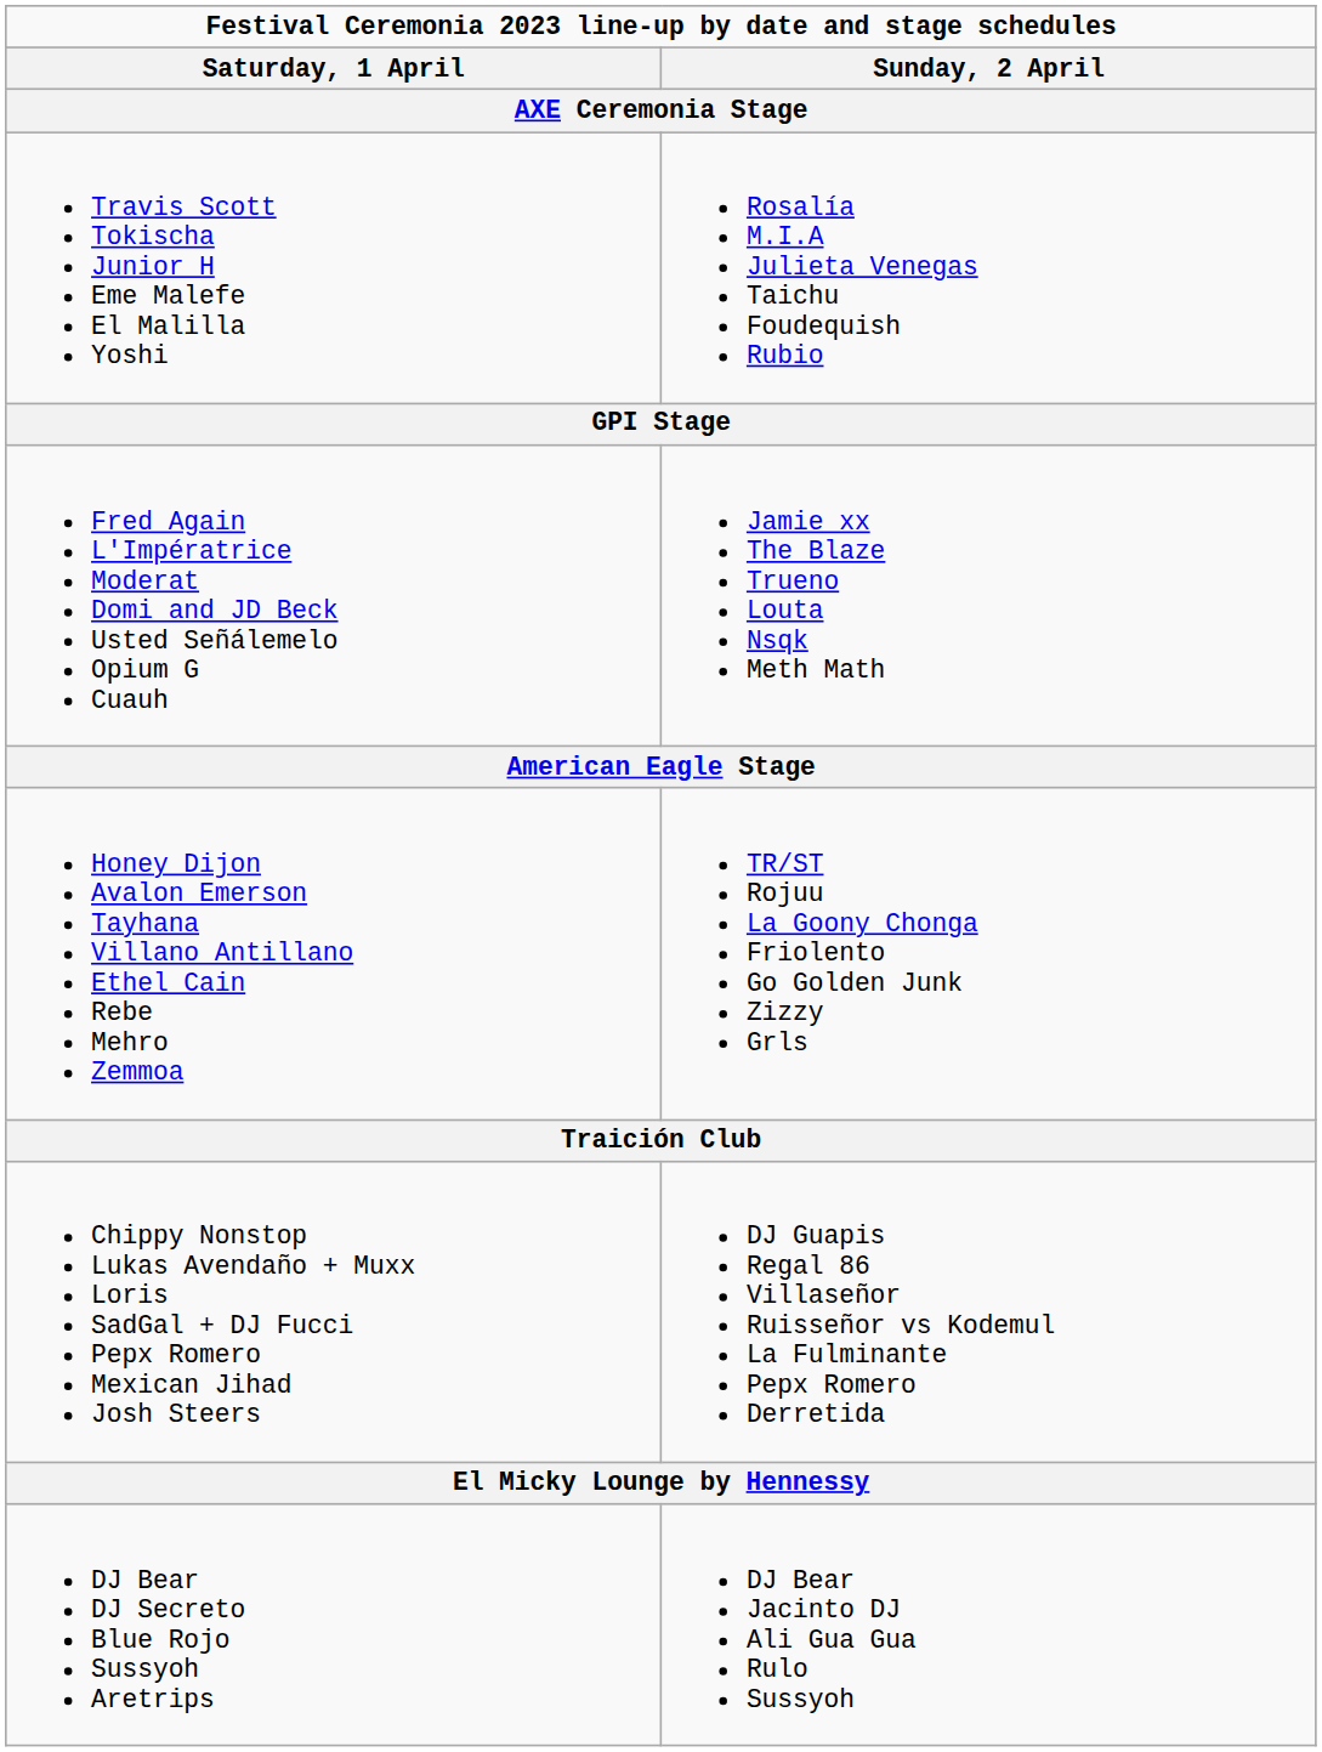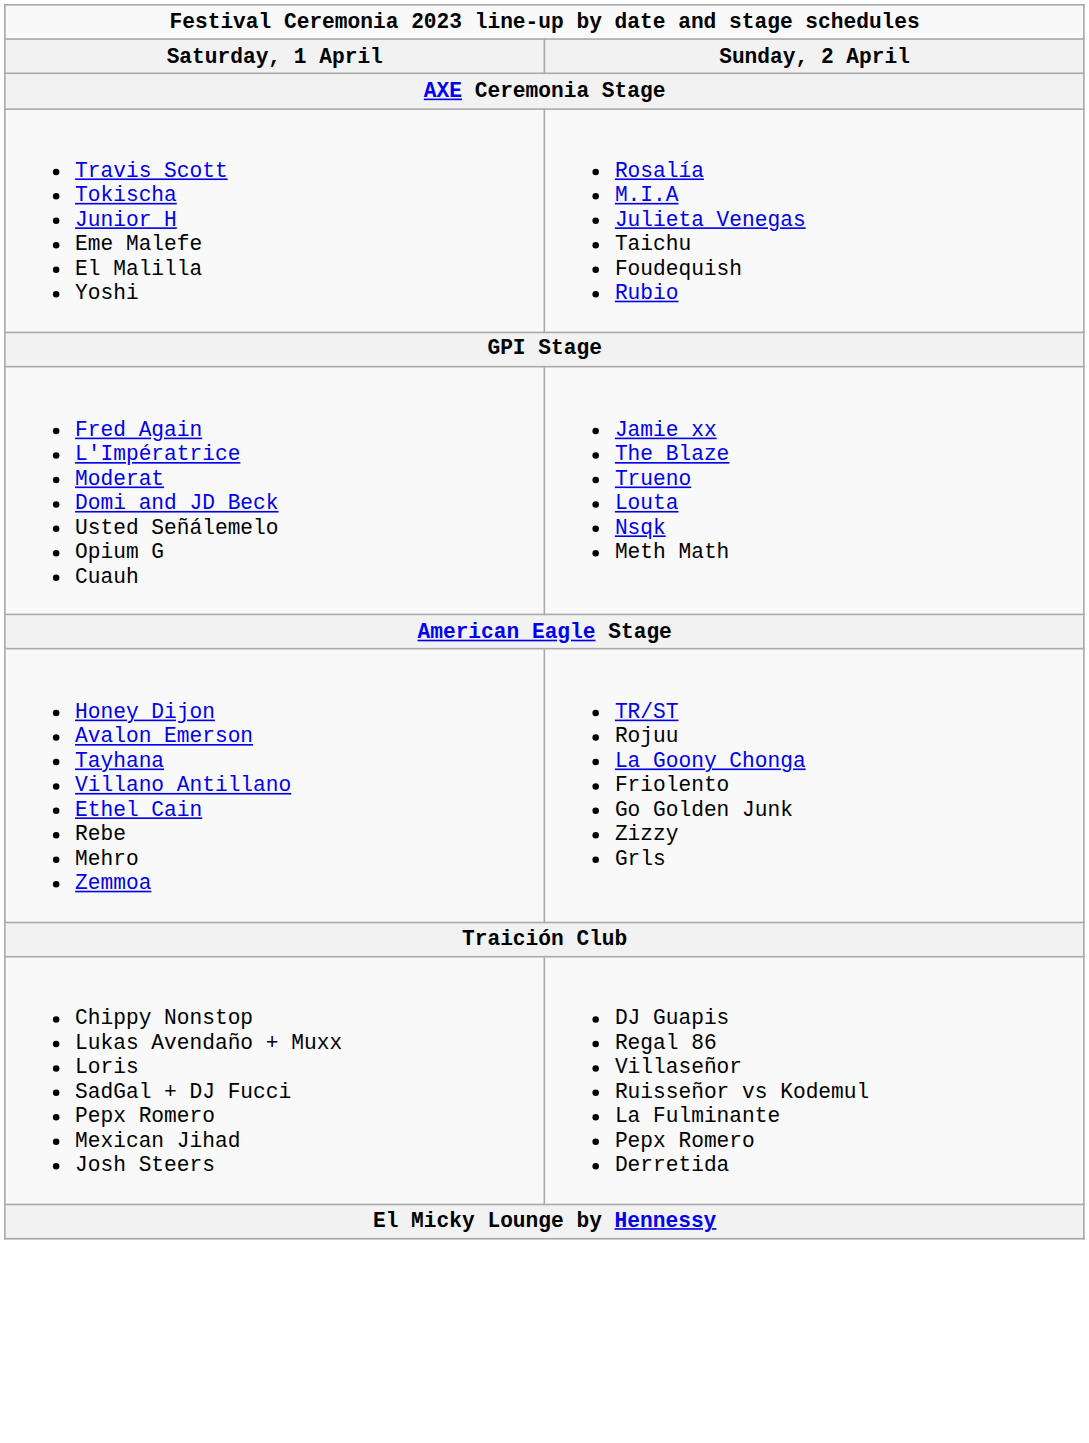- row: DJ Bear DJ Secreto Blue Rojo Sussyoh Aretrips | DJ Bear Jacinto DJ Ali Gua Gua Rulo Sussyoh
